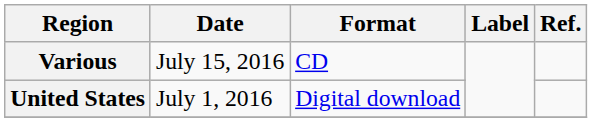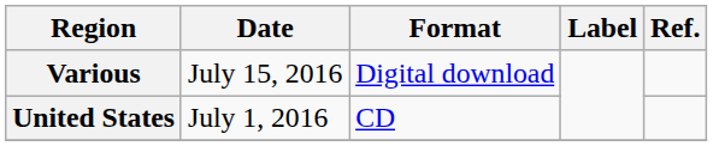Various | Format: CD -> Digital download
United States | Format: Digital download -> CD
